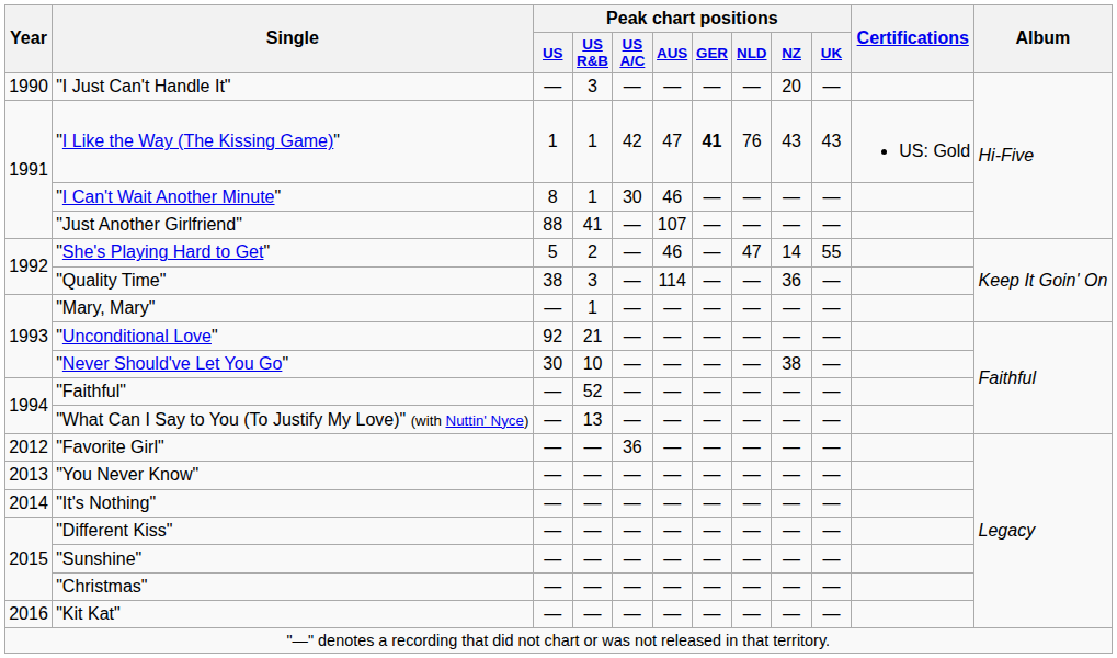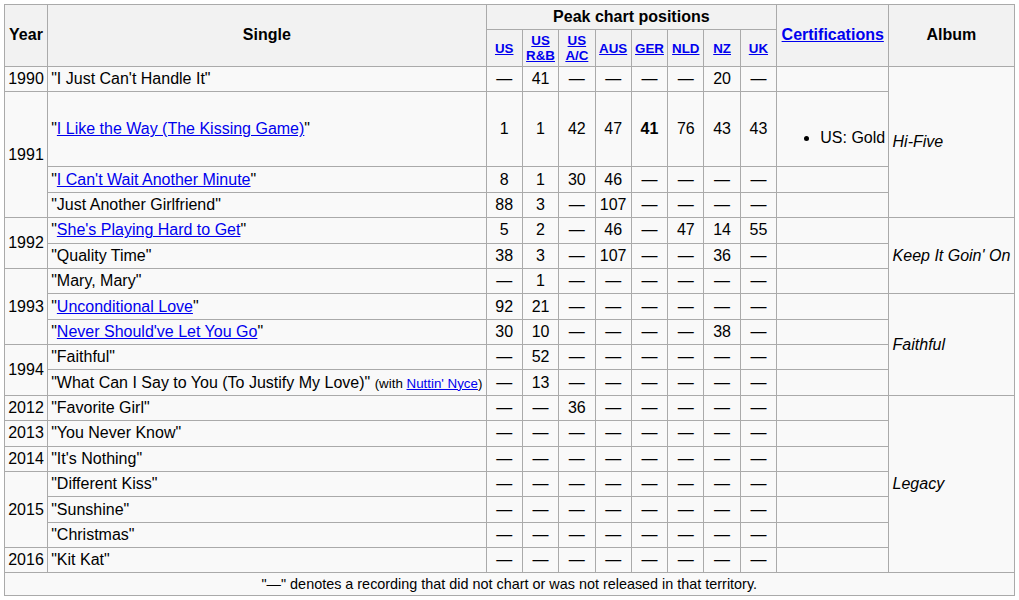"I Just Can't Handle It" | Peak chart positions / US R&B: 3 -> 41
"Just Another Girlfriend" | Peak chart positions / US R&B: 41 -> 3
"Quality Time" | Peak chart positions / AUS: 114 -> 107
